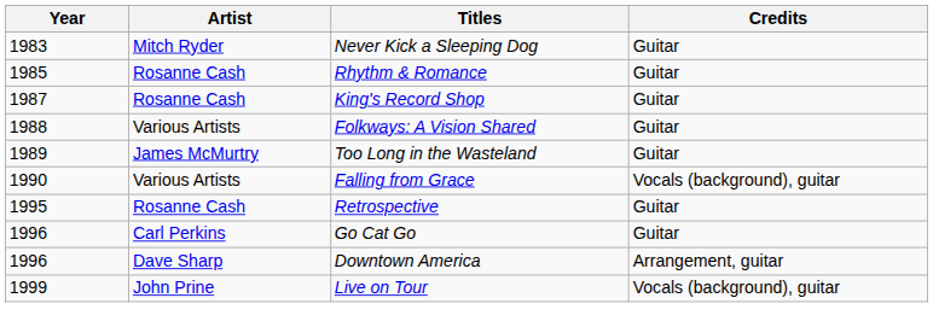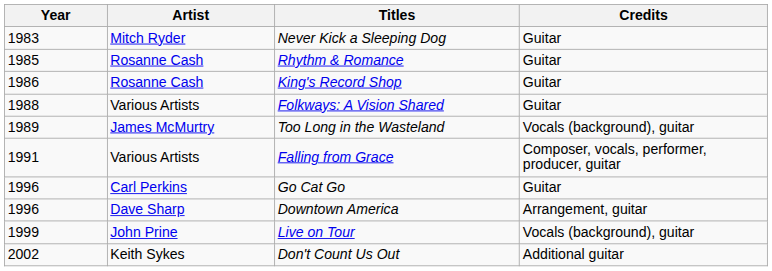King's Record Shop | Year: 1987 -> 1986
Too Long in the Wasteland | Credits: Guitar -> Vocals (background), guitar
Falling from Grace | Year: 1990 -> 1991
Falling from Grace | Credits: Vocals (background), guitar -> Composer, vocals, performer, producer, guitar
- row: 1995 | Rosanne Cash | Retrospective | Guitar
+ row: 2002 | Keith Sykes | Don't Count Us Out | Additional guitar
